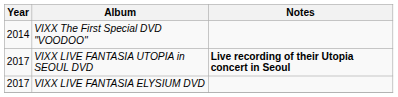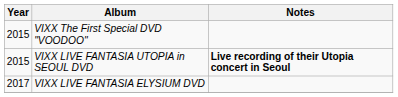VIXX The First Special DVD "VOODOO" | Year: 2014 -> 2015
VIXX LIVE FANTASIA UTOPIA in SEOUL DVD | Year: 2017 -> 2015
